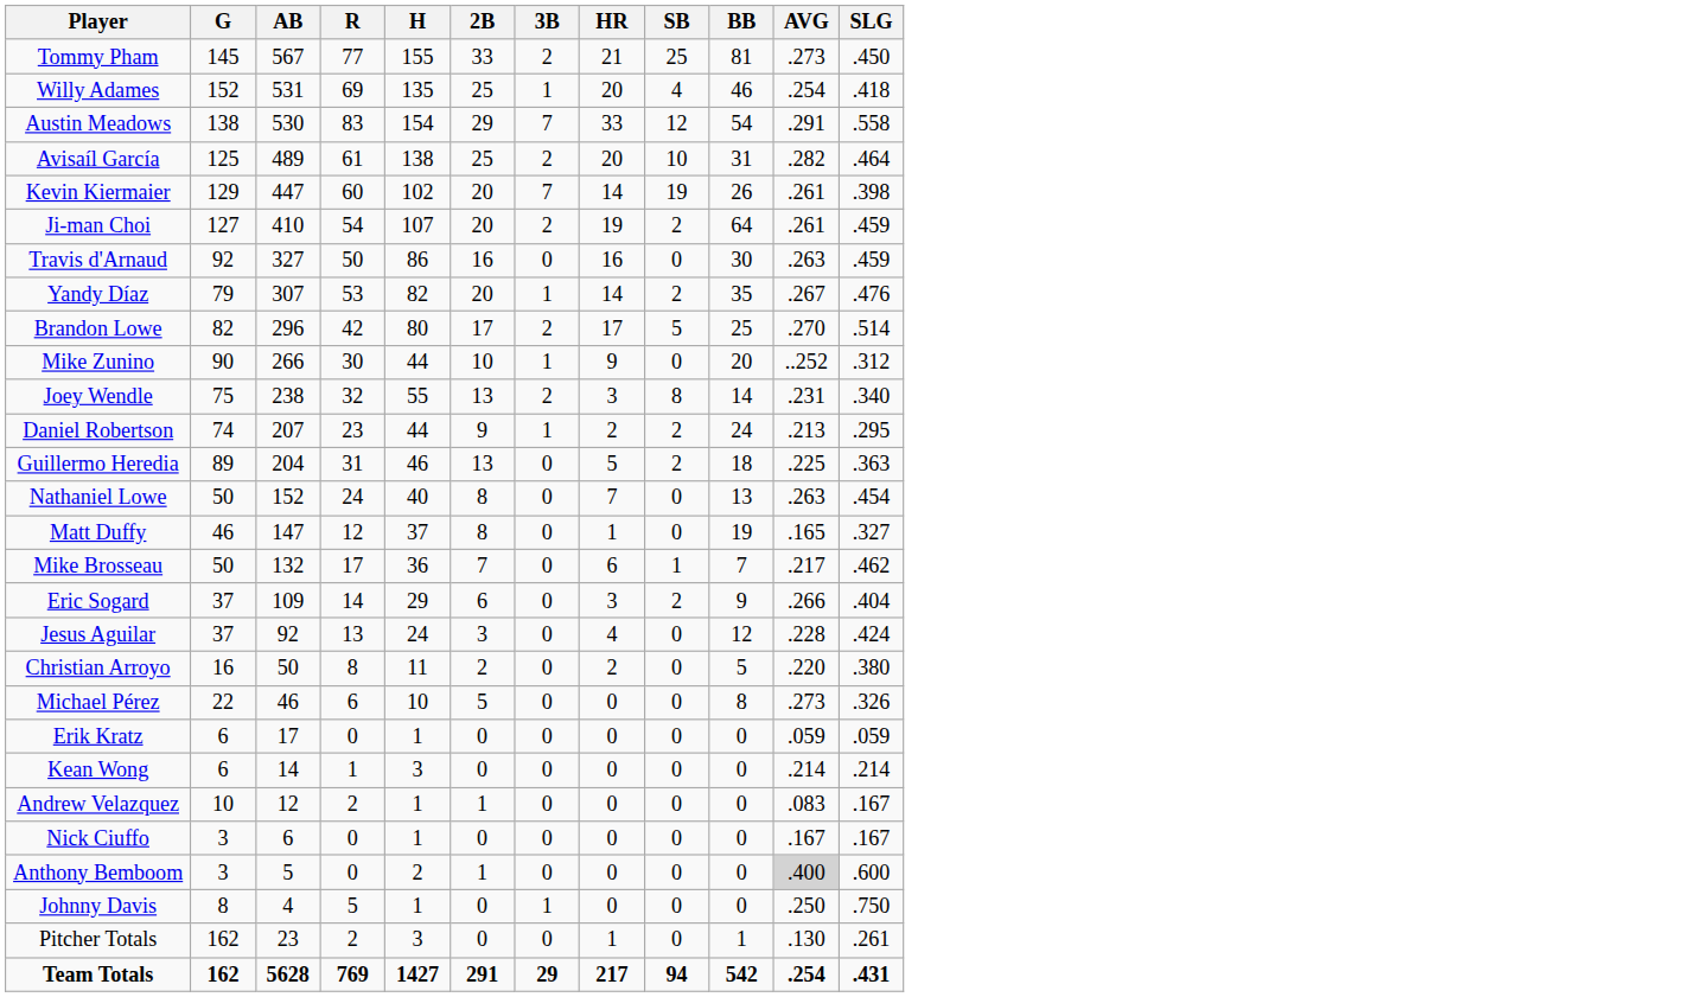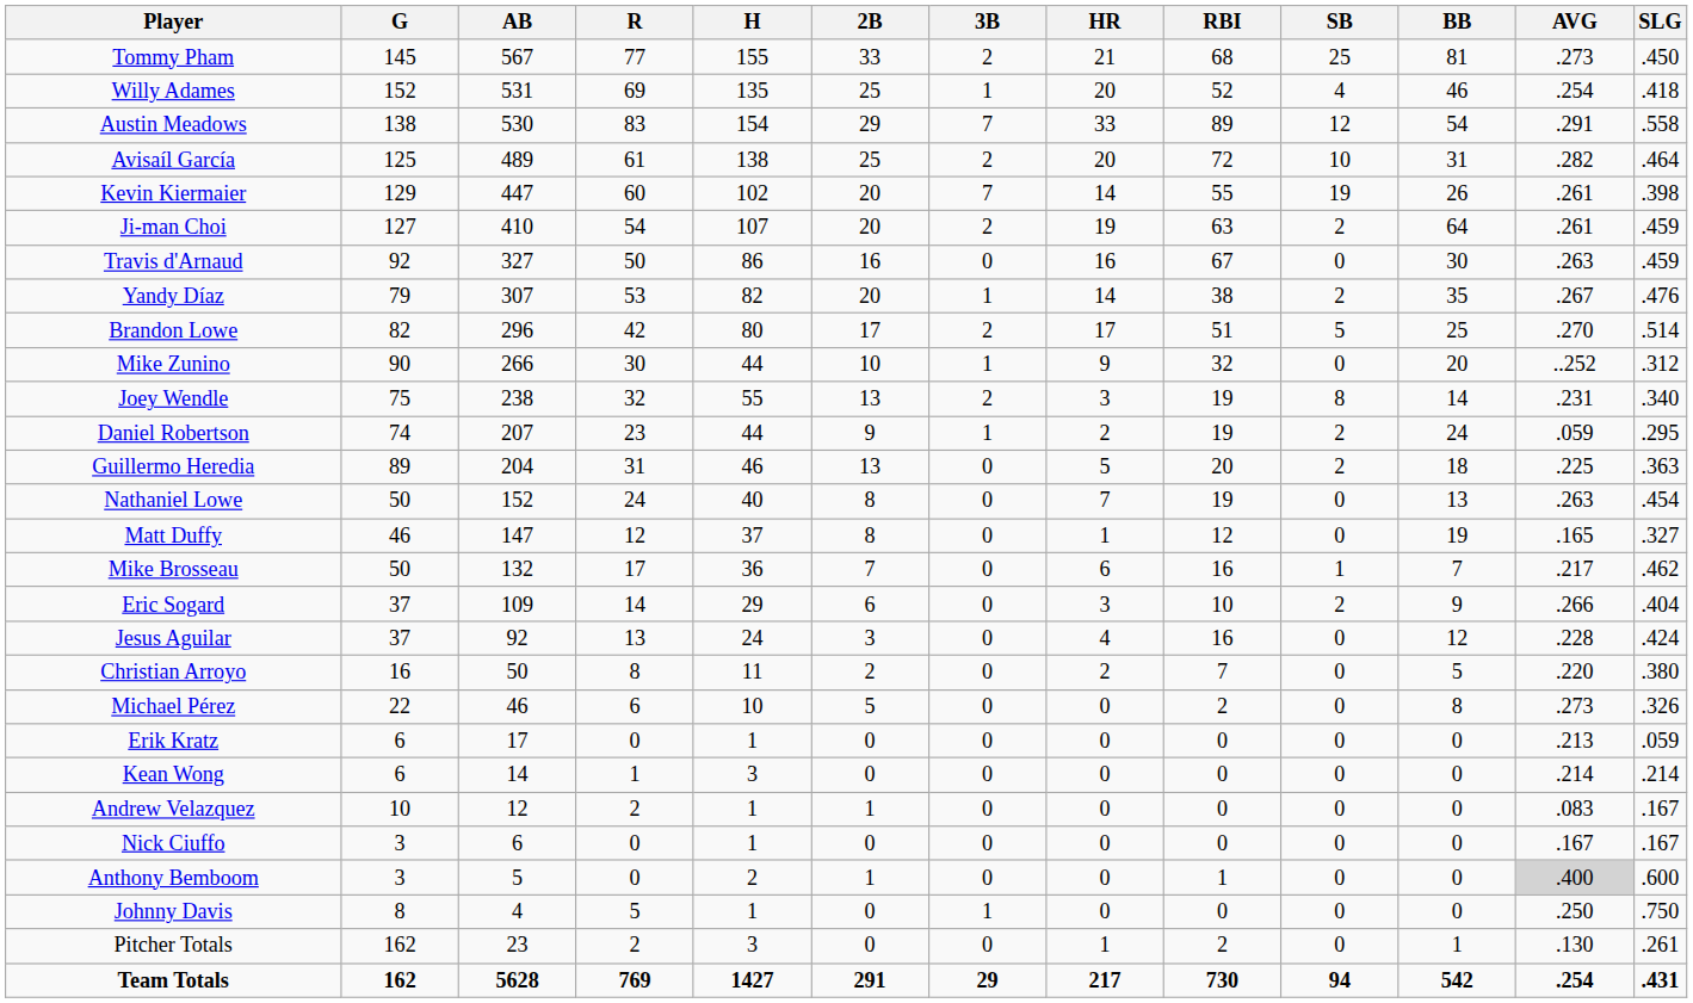+ column: RBI | 68 | 52 | 89 | 72 | 55 | 63 | 67 | 38 | 51 | 32 | 19 | 19 | 20 | 19 | 12 | 16 | 10 | 16 | 7 | 2 | 0 | 0 | 0 | 0 | 1 | 0 | 2 | 730
Daniel Robertson | AVG: .213 -> .059
Erik Kratz | AVG: .059 -> .213
